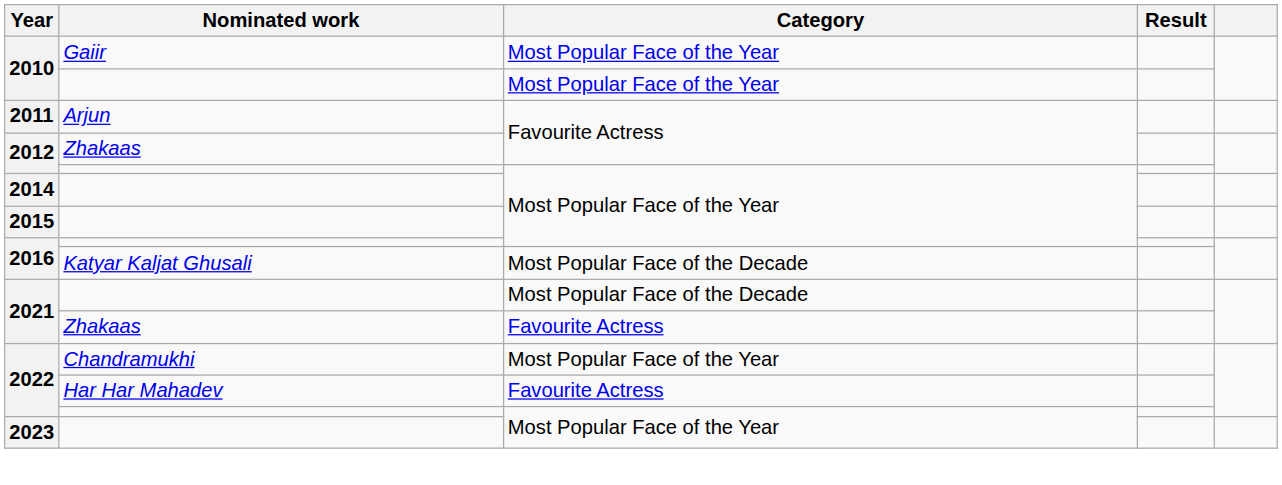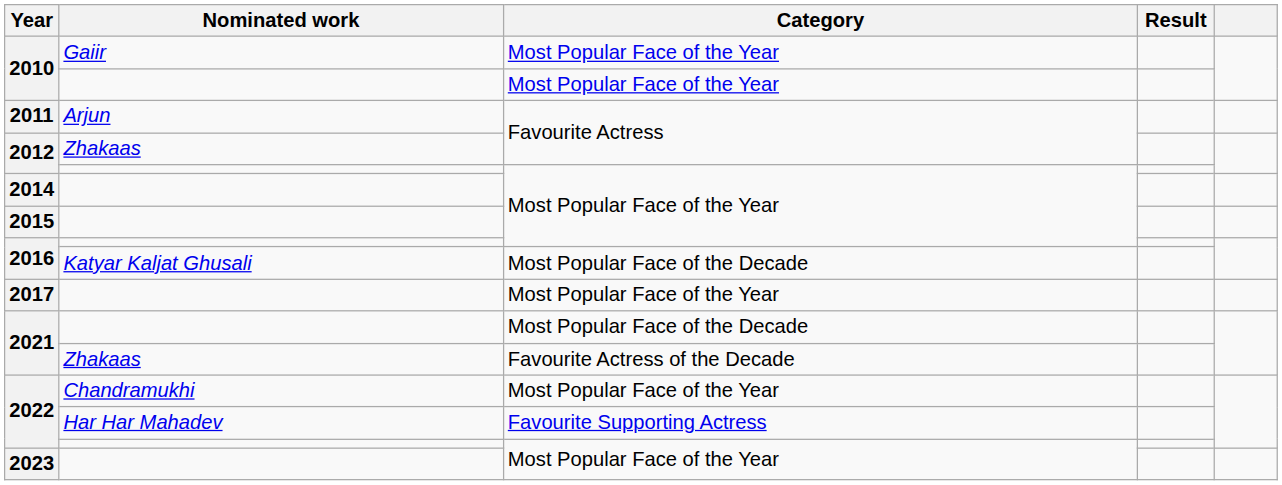+ row: 2017 | Most Popular Face of the Year
2021 / Zhakaas | Category: Favourite Actress -> Favourite Actress of the Decade
2022 / Har Har Mahadev | Category: Favourite Actress -> Favourite Supporting Actress
